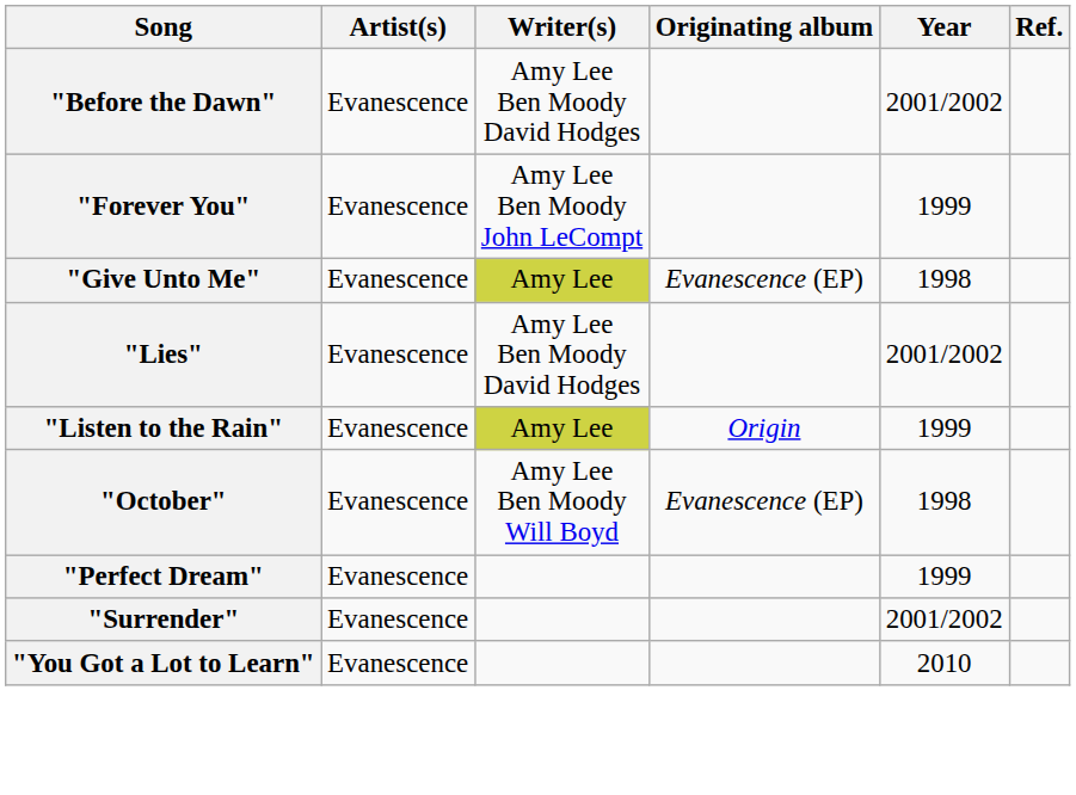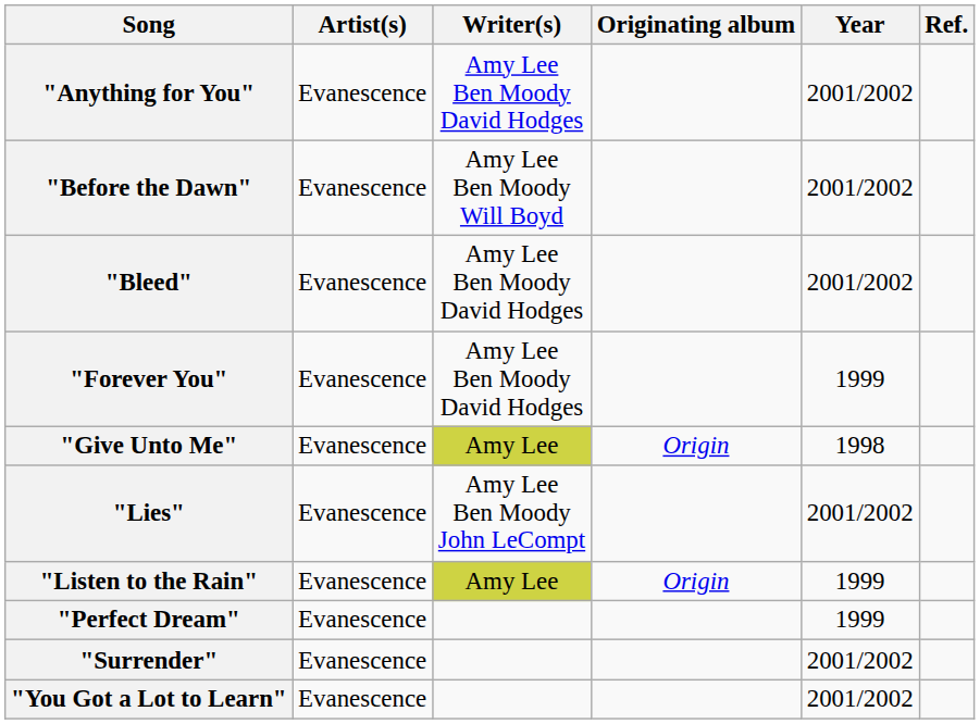+ row: "Anything for You" | Evanescence | Amy Lee Ben Moody David Hodges | 2001/2002
"Before the Dawn" | Writer(s): Amy Lee Ben Moody David Hodges -> Amy Lee Ben Moody Will Boyd
+ row: "Bleed" | Evanescence | Amy Lee Ben Moody David Hodges | 2001/2002
"Forever You" | Writer(s): Amy Lee Ben Moody John LeCompt -> Amy Lee Ben Moody David Hodges
"Give Unto Me" | Originating album: Evanescence (EP) -> Origin
"Lies" | Writer(s): Amy Lee Ben Moody David Hodges -> Amy Lee Ben Moody John LeCompt
- row: "October" | Evanescence | Amy Lee Ben Moody Will Boyd | Evanescence (EP) | 1998
"You Got a Lot to Learn" | Year: 2010 -> 2001/2002
